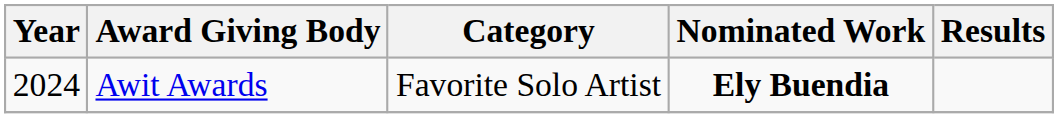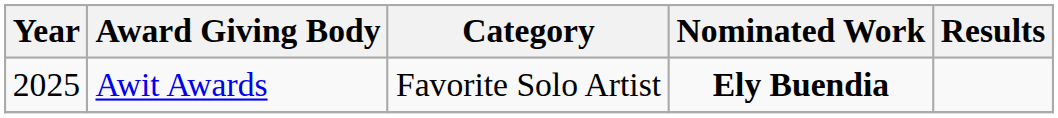Awit Awards | Year: 2024 -> 2025
